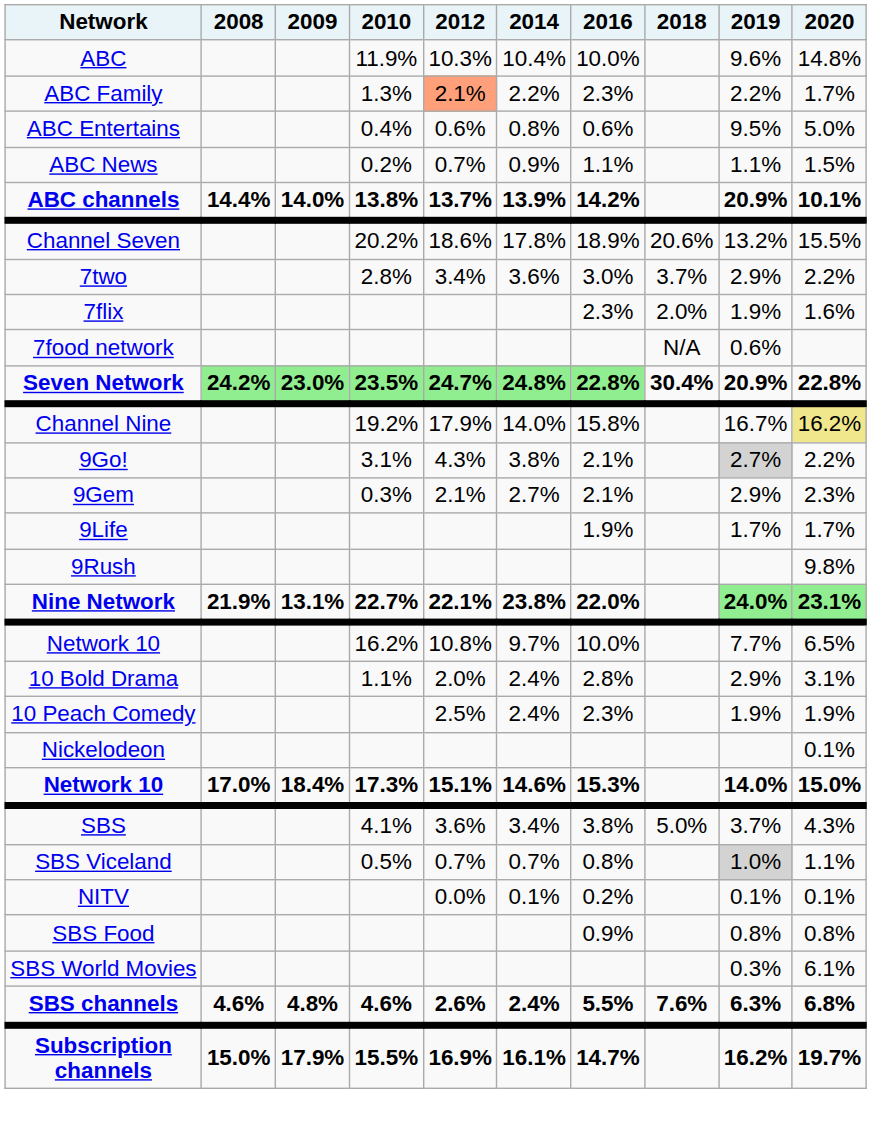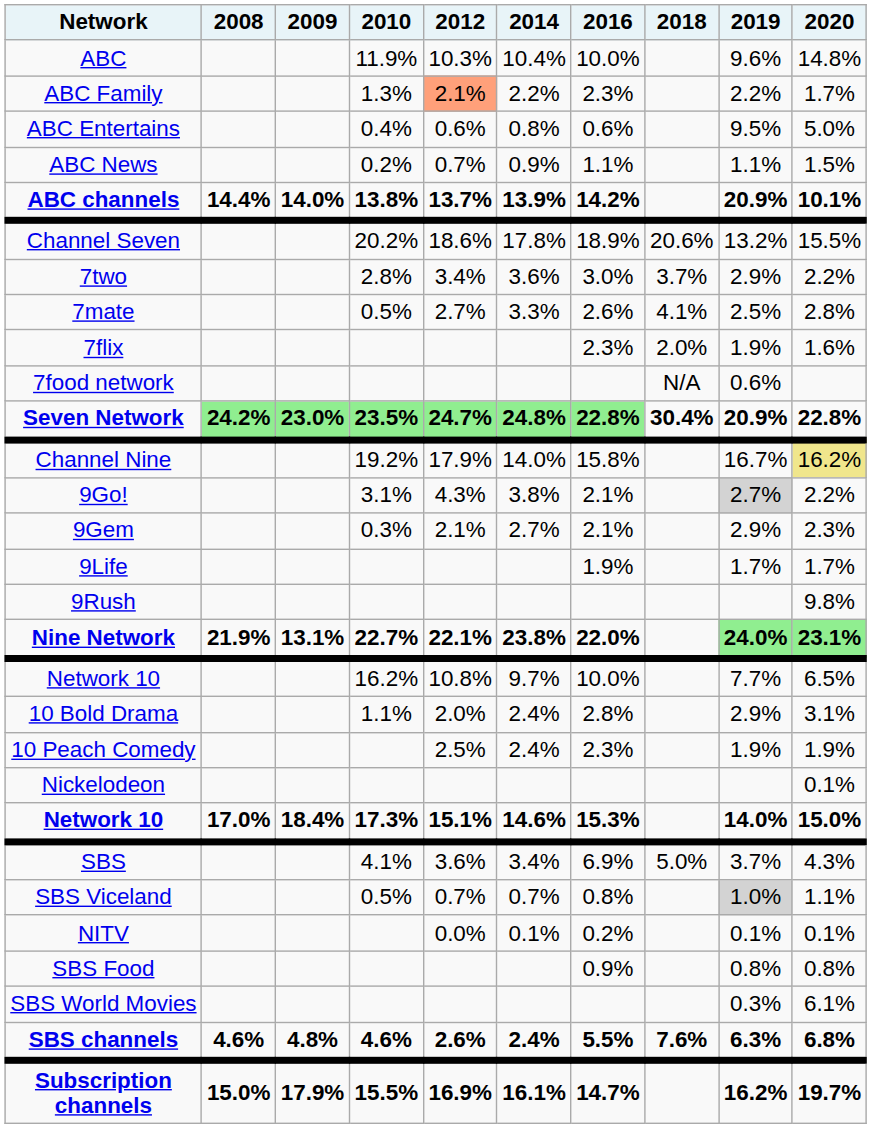+ row: 7mate | 0.5% | 2.7% | 3.3% | 2.6% | 4.1% | 2.5% | 2.8%
SBS | 2016: 3.8% -> 6.9%
